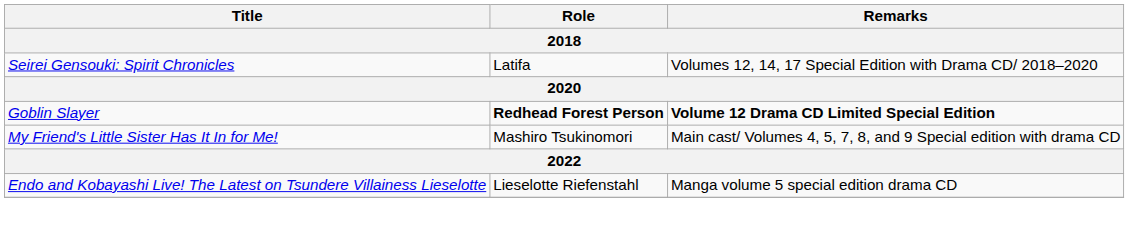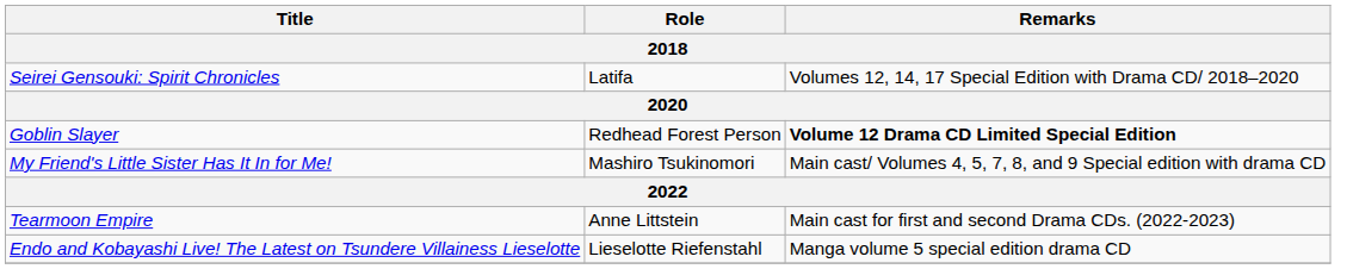Goblin Slayer | Role: bold -> normal
+ row: Tearmoon Empire | Anne Littstein | Main cast for first and second Drama CDs. (2022-2023)
